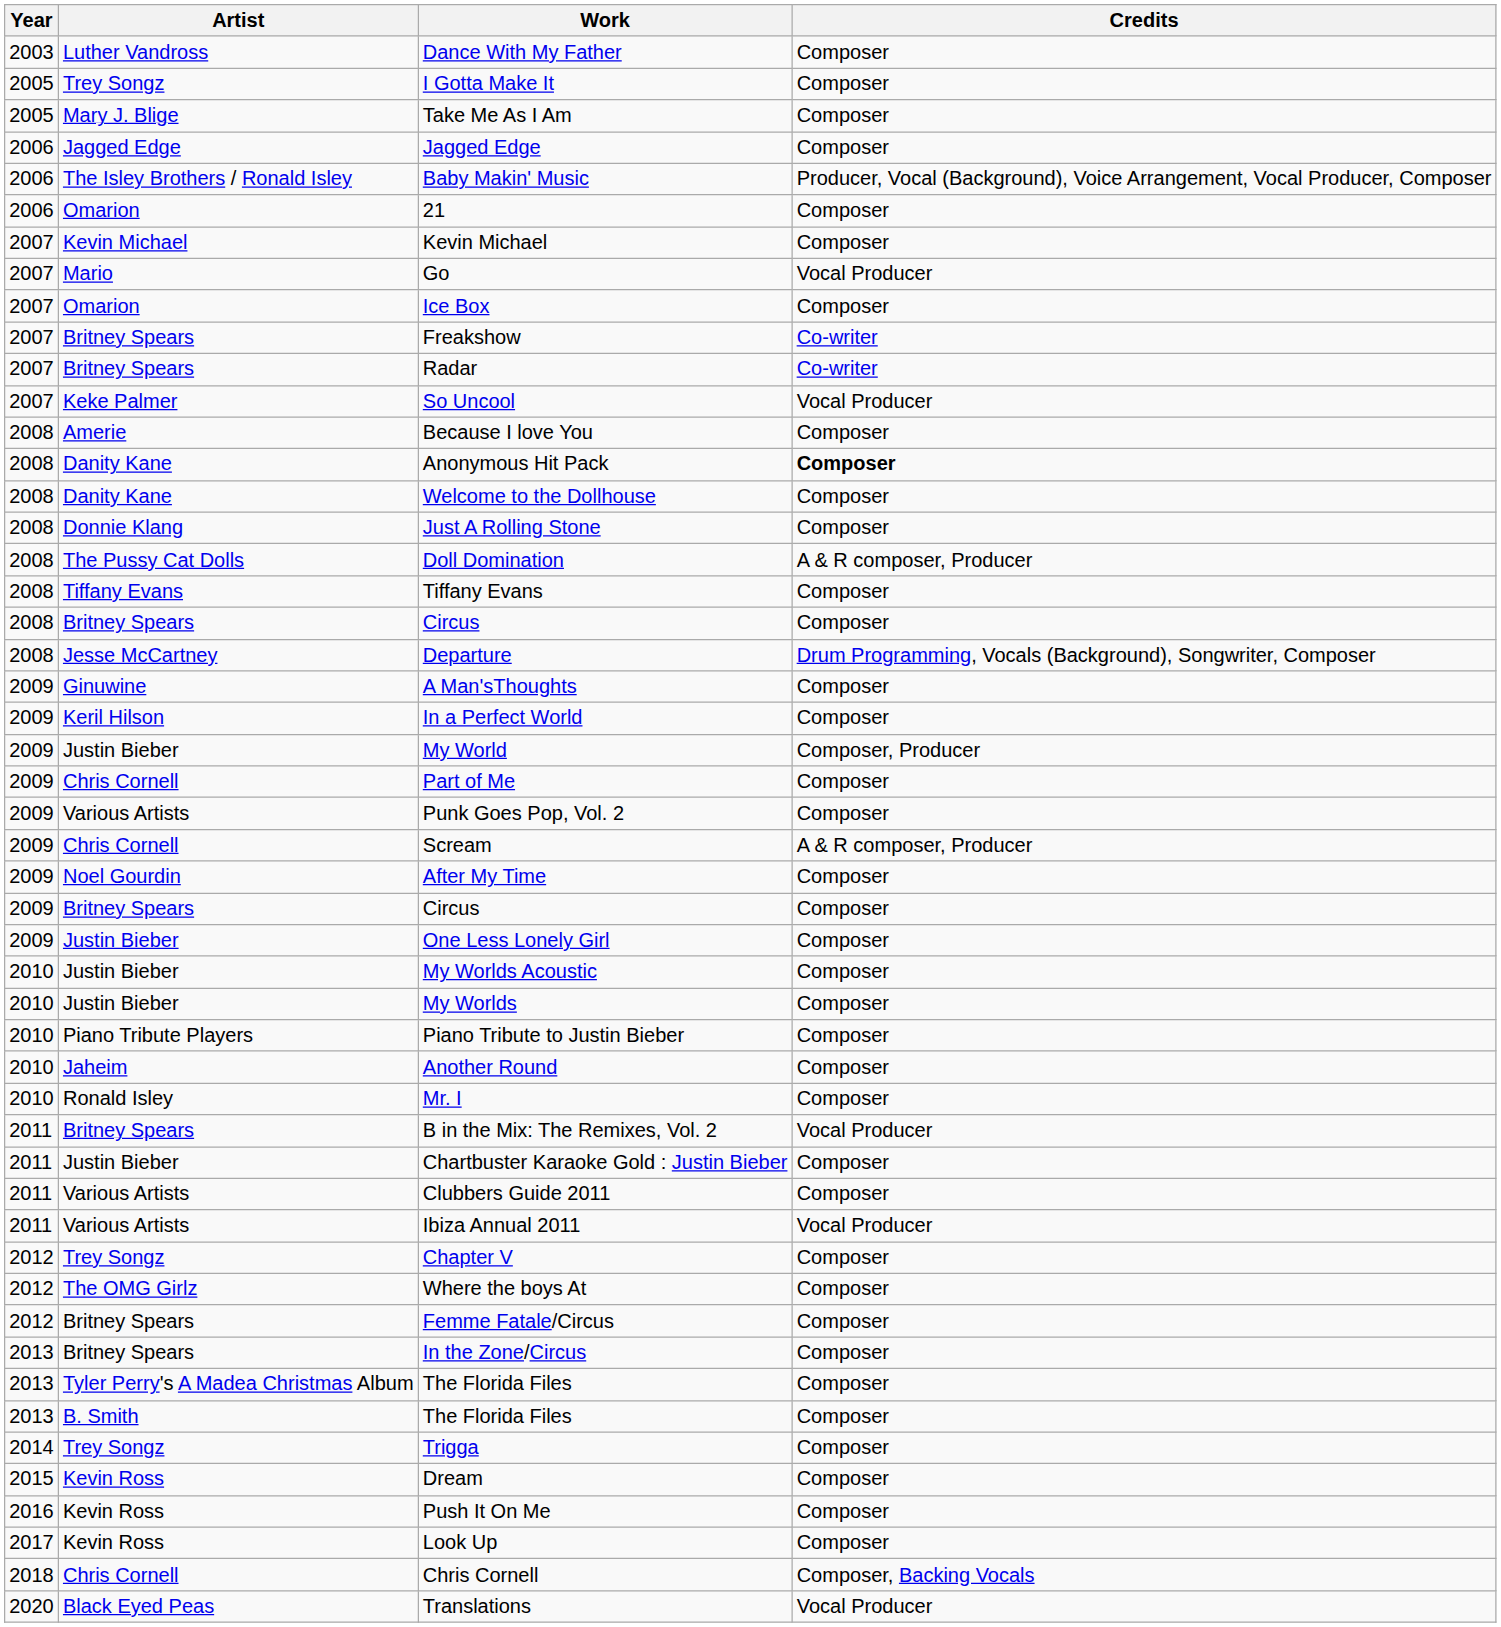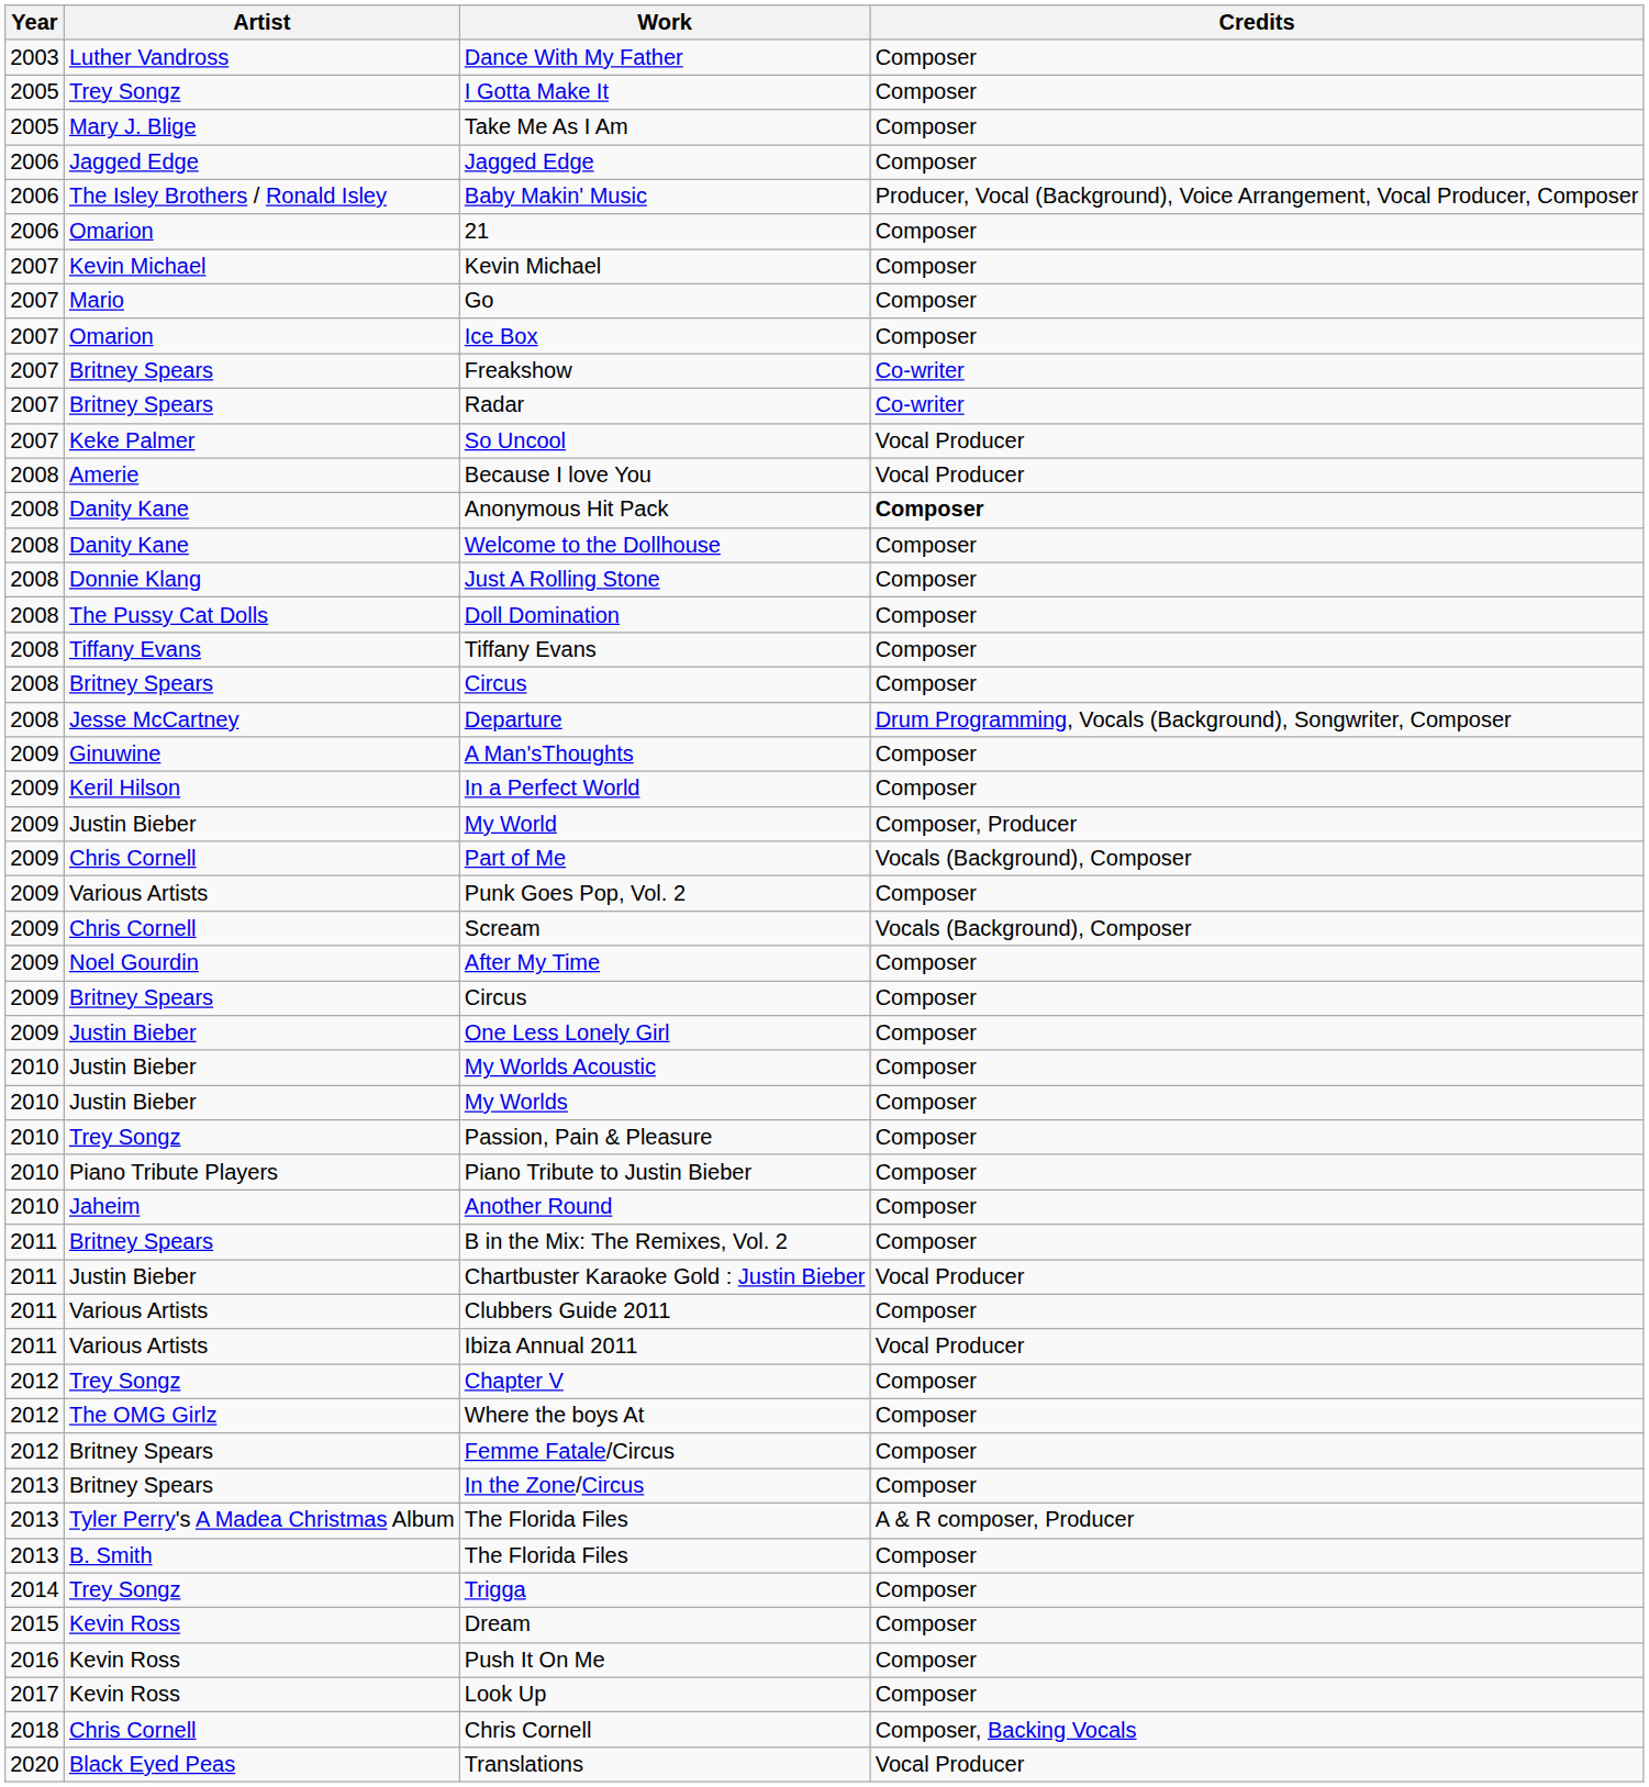Go | Credits: Vocal Producer -> Composer
Because I love You | Credits: Composer -> Vocal Producer
Doll Domination | Credits: A & R composer, Producer -> Composer
Part of Me | Credits: Composer -> Vocals (Background), Composer
Scream | Credits: A & R composer, Producer -> Vocals (Background), Composer
+ row: 2010 | Trey Songz | Passion, Pain & Pleasure | Composer
- row: 2010 | Ronald Isley | Mr. I | Composer
B in the Mix: The Remixes, Vol. 2 | Credits: Vocal Producer -> Composer
Chartbuster Karaoke Gold : Justin Bieber | Credits: Composer -> Vocal Producer
Tyler Perry's A Madea Christmas Album / The Florida Files | Credits: Composer -> A & R composer, Producer
